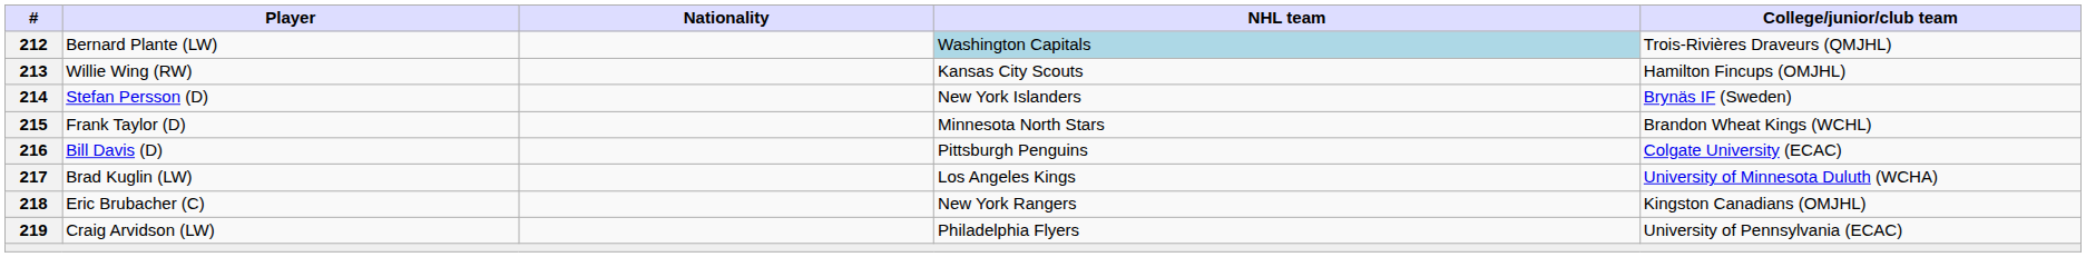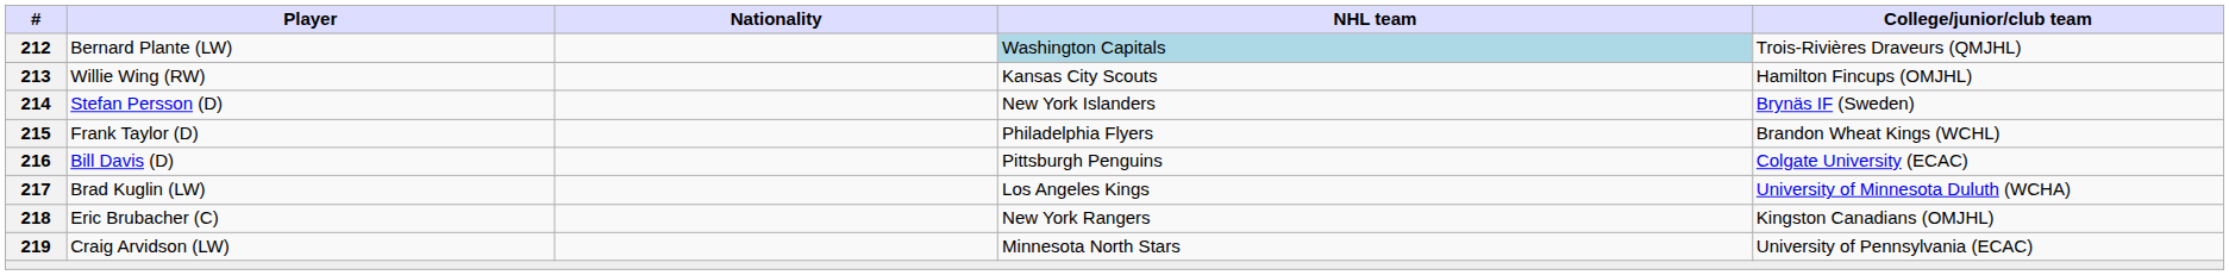Frank Taylor (D) | NHL team: Minnesota North Stars -> Philadelphia Flyers
Craig Arvidson (LW) | NHL team: Philadelphia Flyers -> Minnesota North Stars
